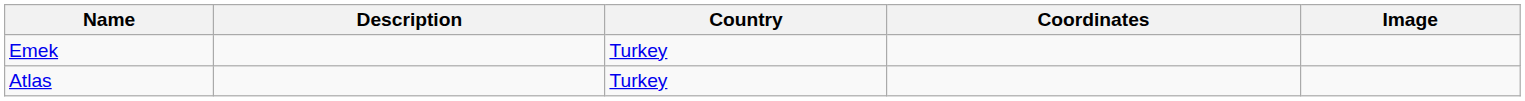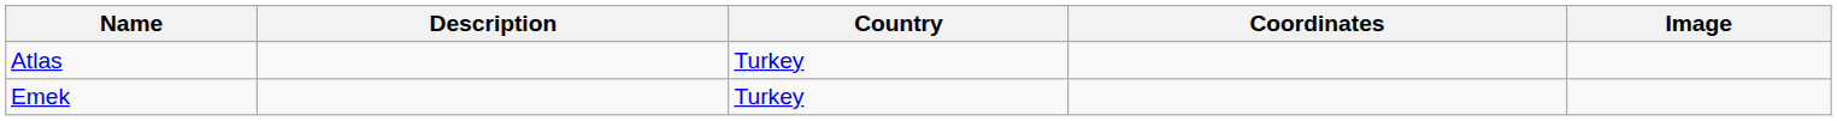rows swapped: Atlas <-> Emek
